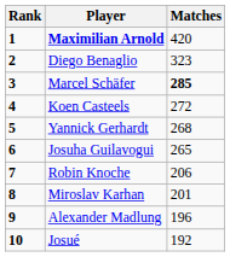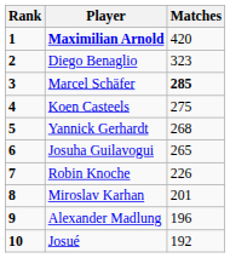Koen Casteels | Matches: 272 -> 275
Robin Knoche | Matches: 206 -> 226
